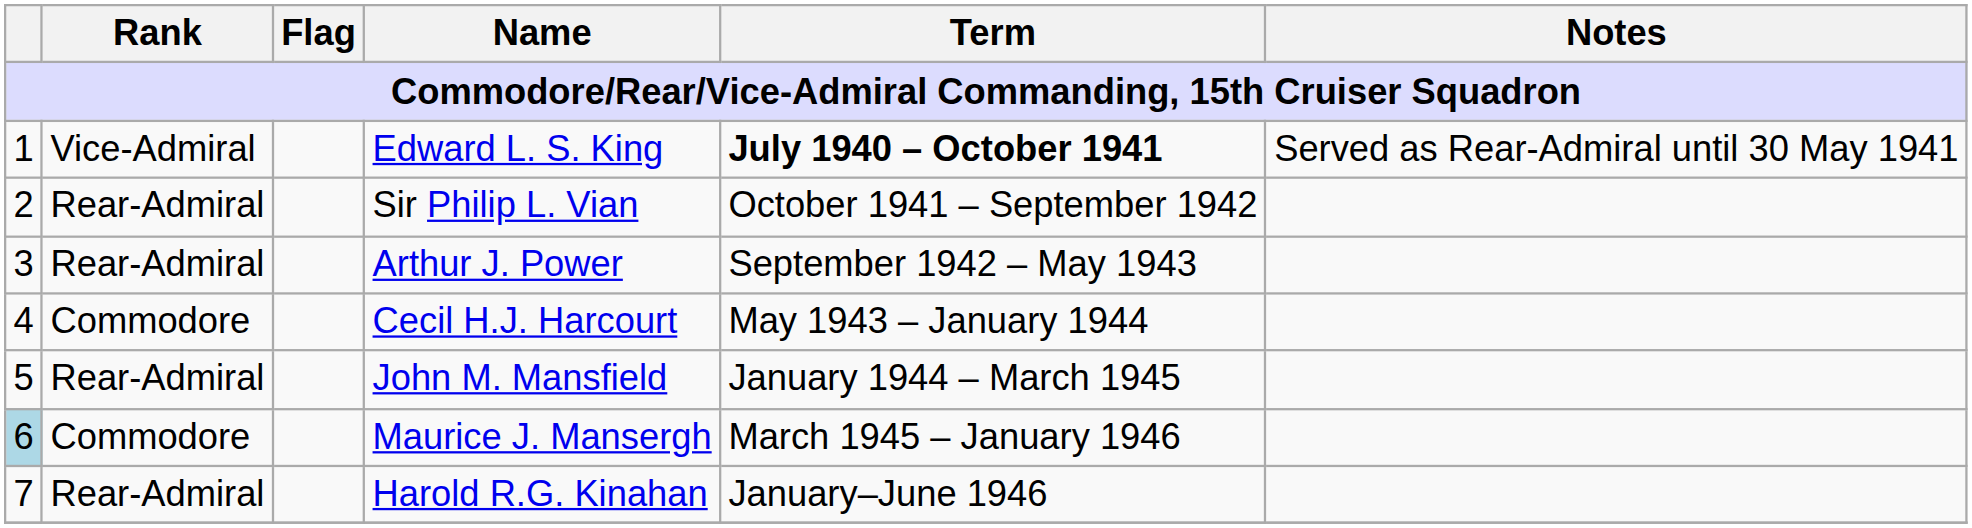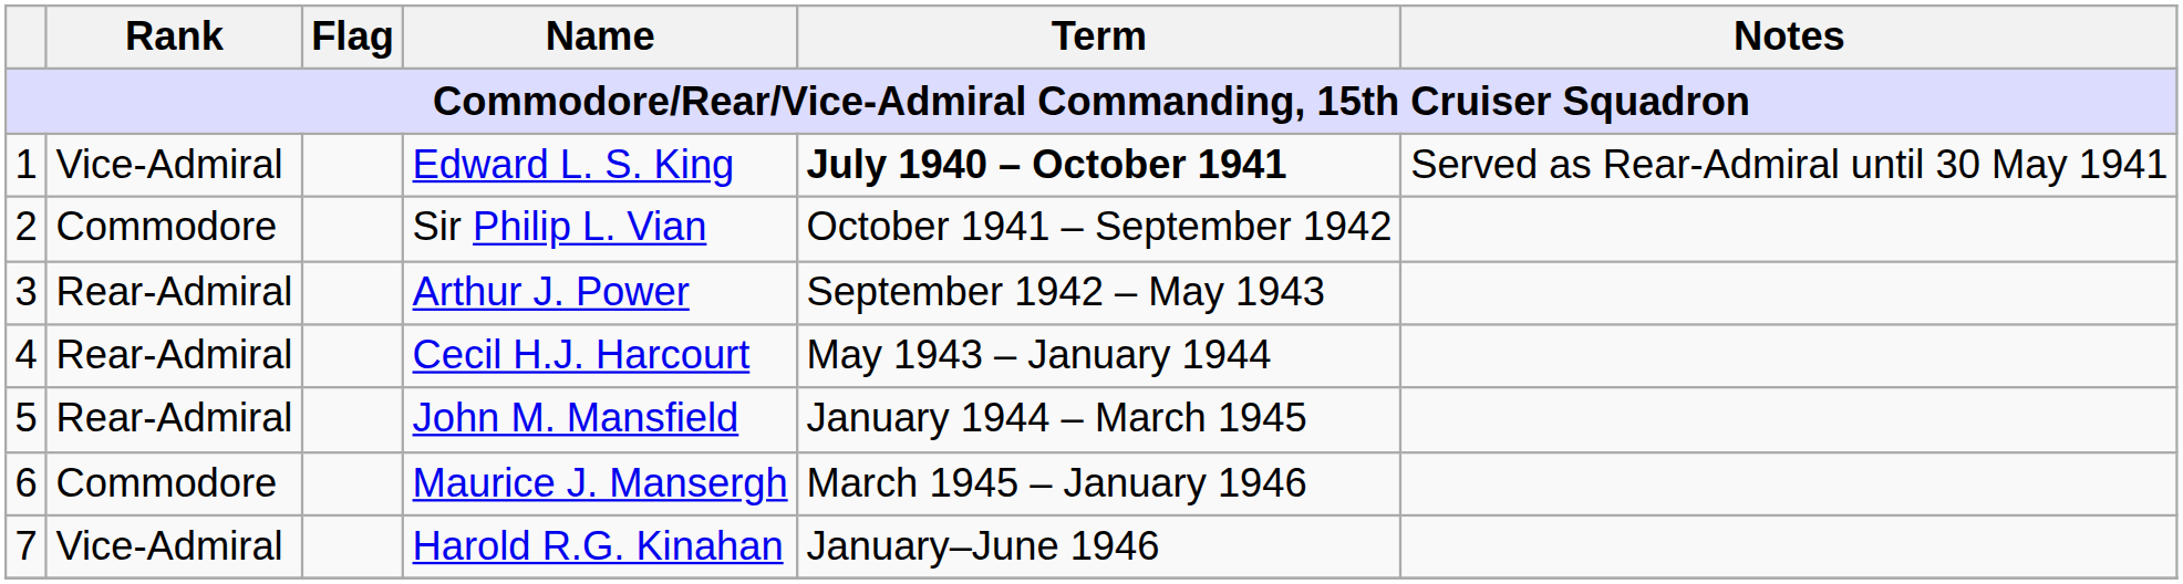Sir Philip L. Vian | Rank: Rear-Admiral -> Commodore
Cecil H.J. Harcourt | Rank: Commodore -> Rear-Admiral
Maurice J. Mansergh | column 1: lightblue background -> no background
Harold R.G. Kinahan | Rank: Rear-Admiral -> Vice-Admiral
